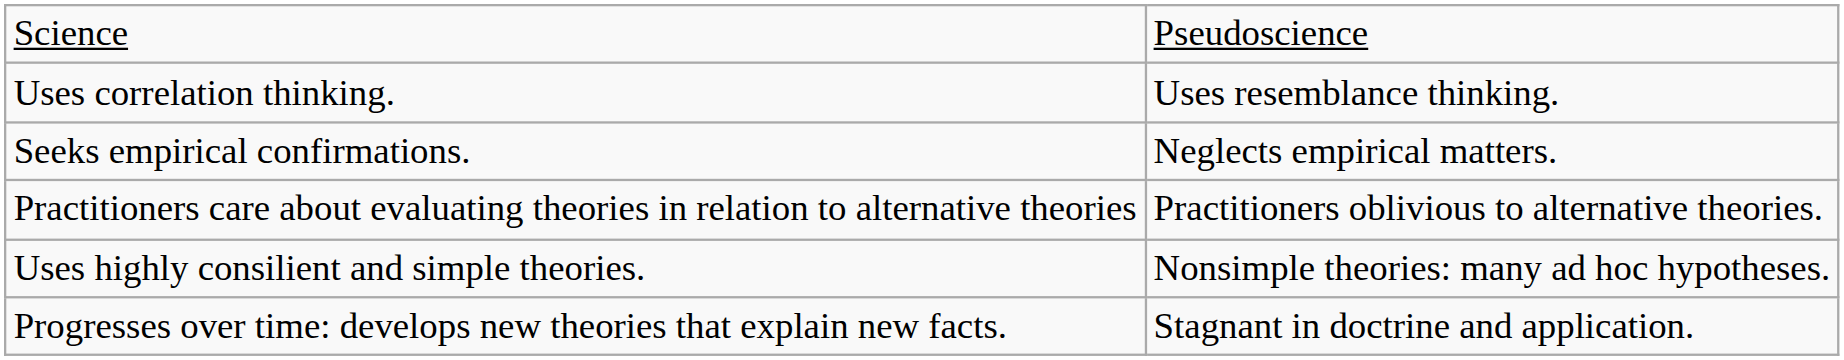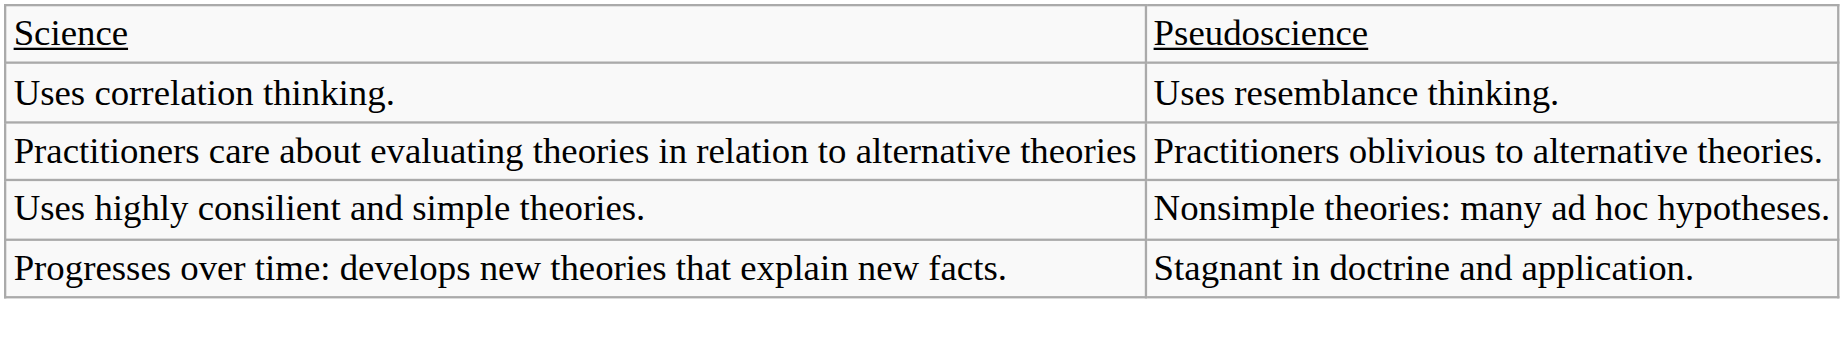- row: Seeks empirical confirmations. | Neglects empirical matters.
